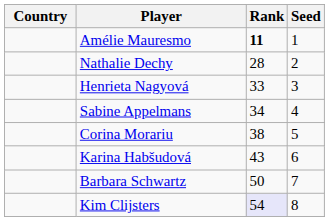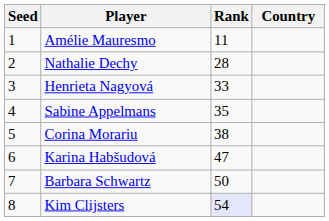columns swapped: Country <-> Seed
Amélie Mauresmo | Rank: bold -> normal
Sabine Appelmans | Rank: 34 -> 35
Karina Habšudová | Rank: 43 -> 47
